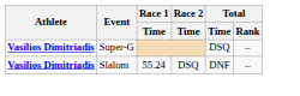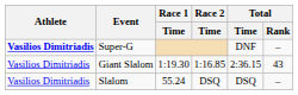Super-G | Total / Time: DSQ -> DNF
+ row: Vasilios Dimitriadis | Giant Slalom | 1:19.30 | 1:16.85 | 2:36.15 | 43
Slalom | Athlete: bold -> normal
Slalom | Total / Time: DNF -> DSQ
